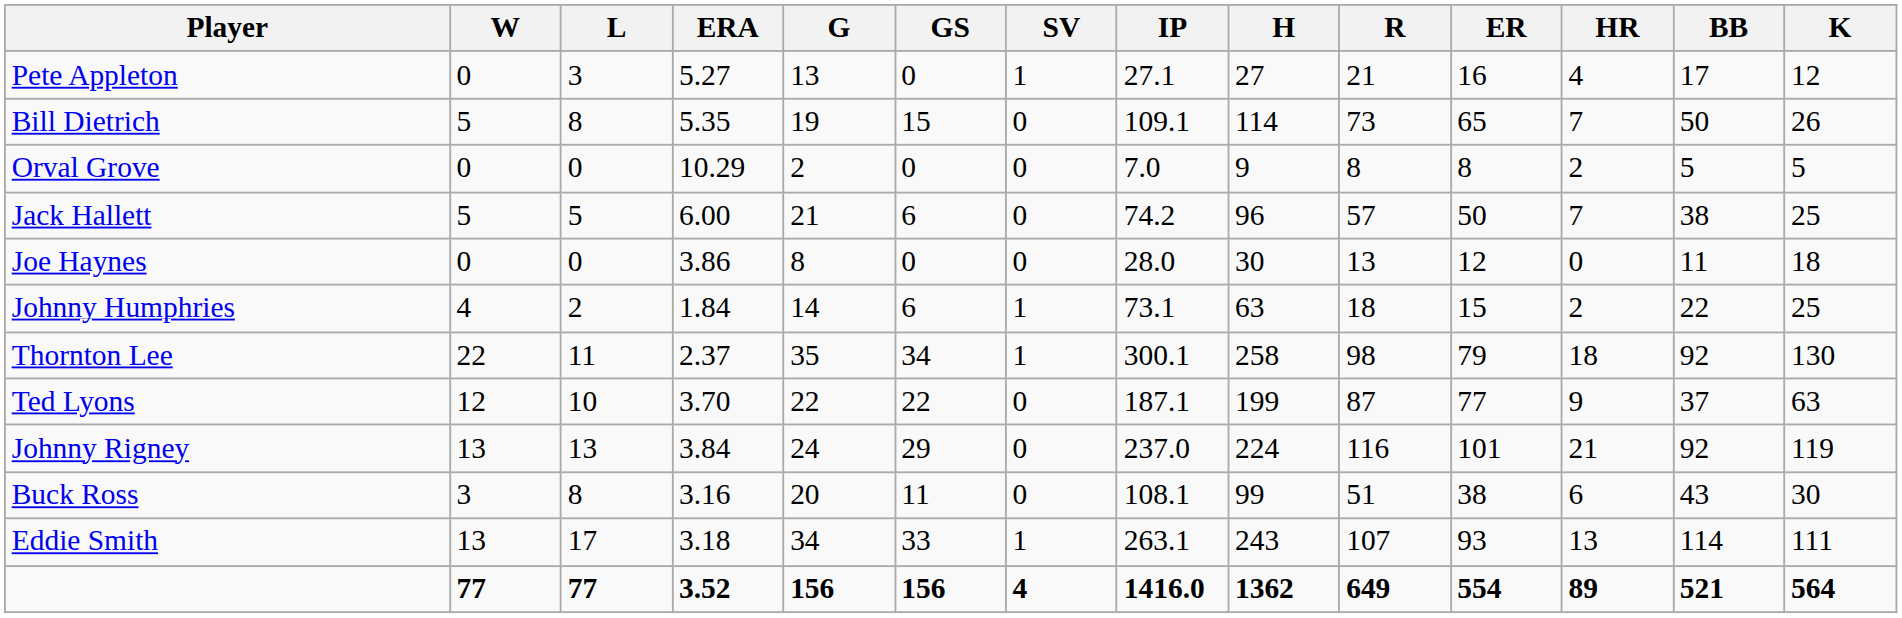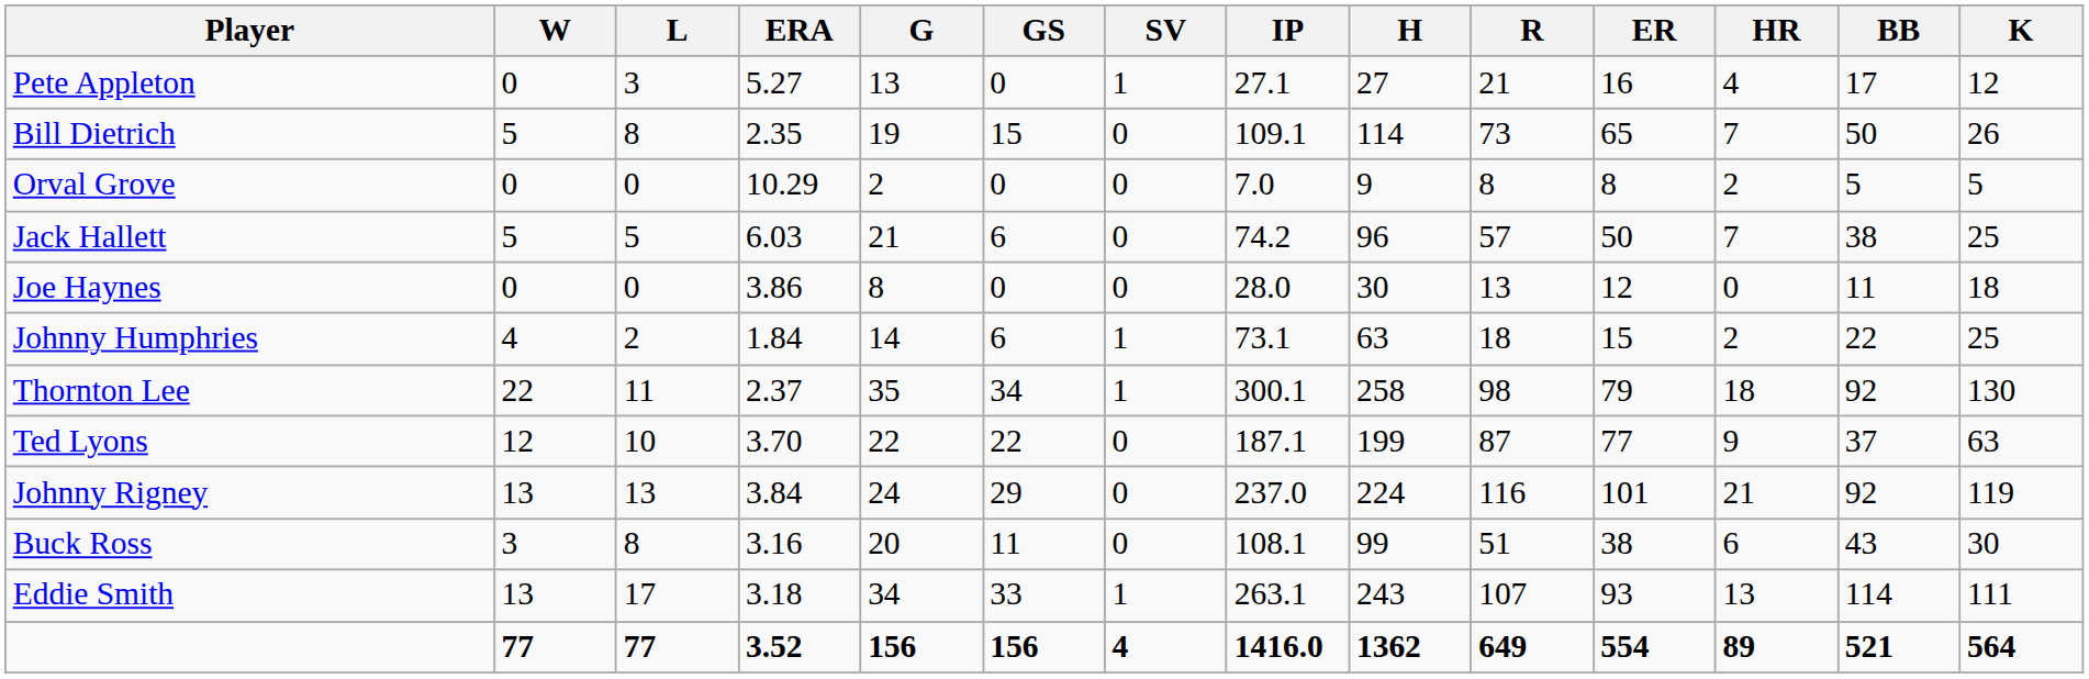Bill Dietrich | ERA: 5.35 -> 2.35
Jack Hallett | ERA: 6.00 -> 6.03
